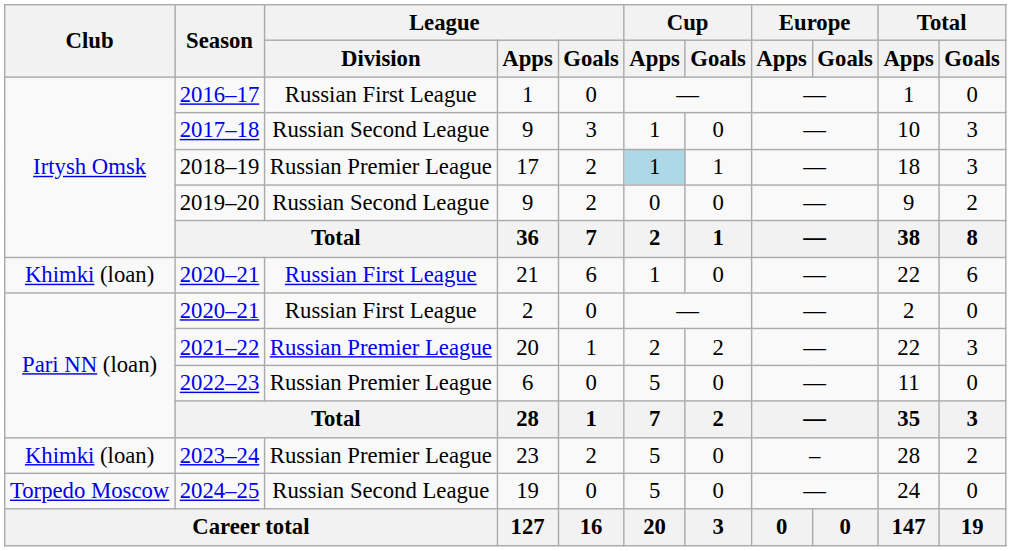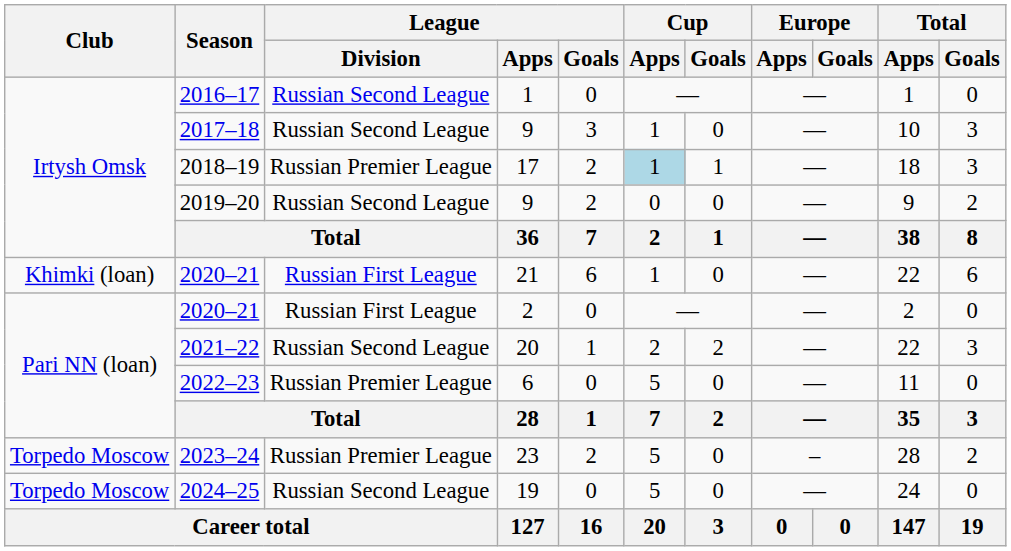2016–17 | League / Division: Russian First League -> Russian Second League
2021–22 | League / Division: Russian Premier League -> Russian Second League
2023–24 | Club: Khimki (loan) -> Torpedo Moscow
